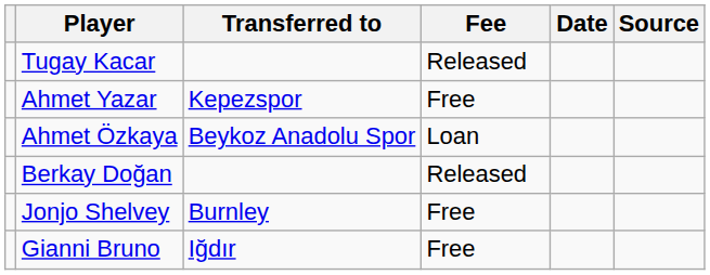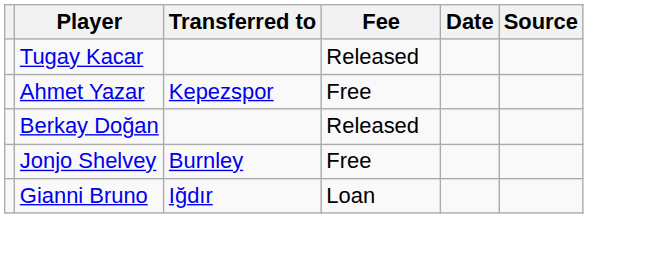- row: Ahmet Özkaya | Beykoz Anadolu Spor | Loan
Gianni Bruno | Fee: Free -> Loan
